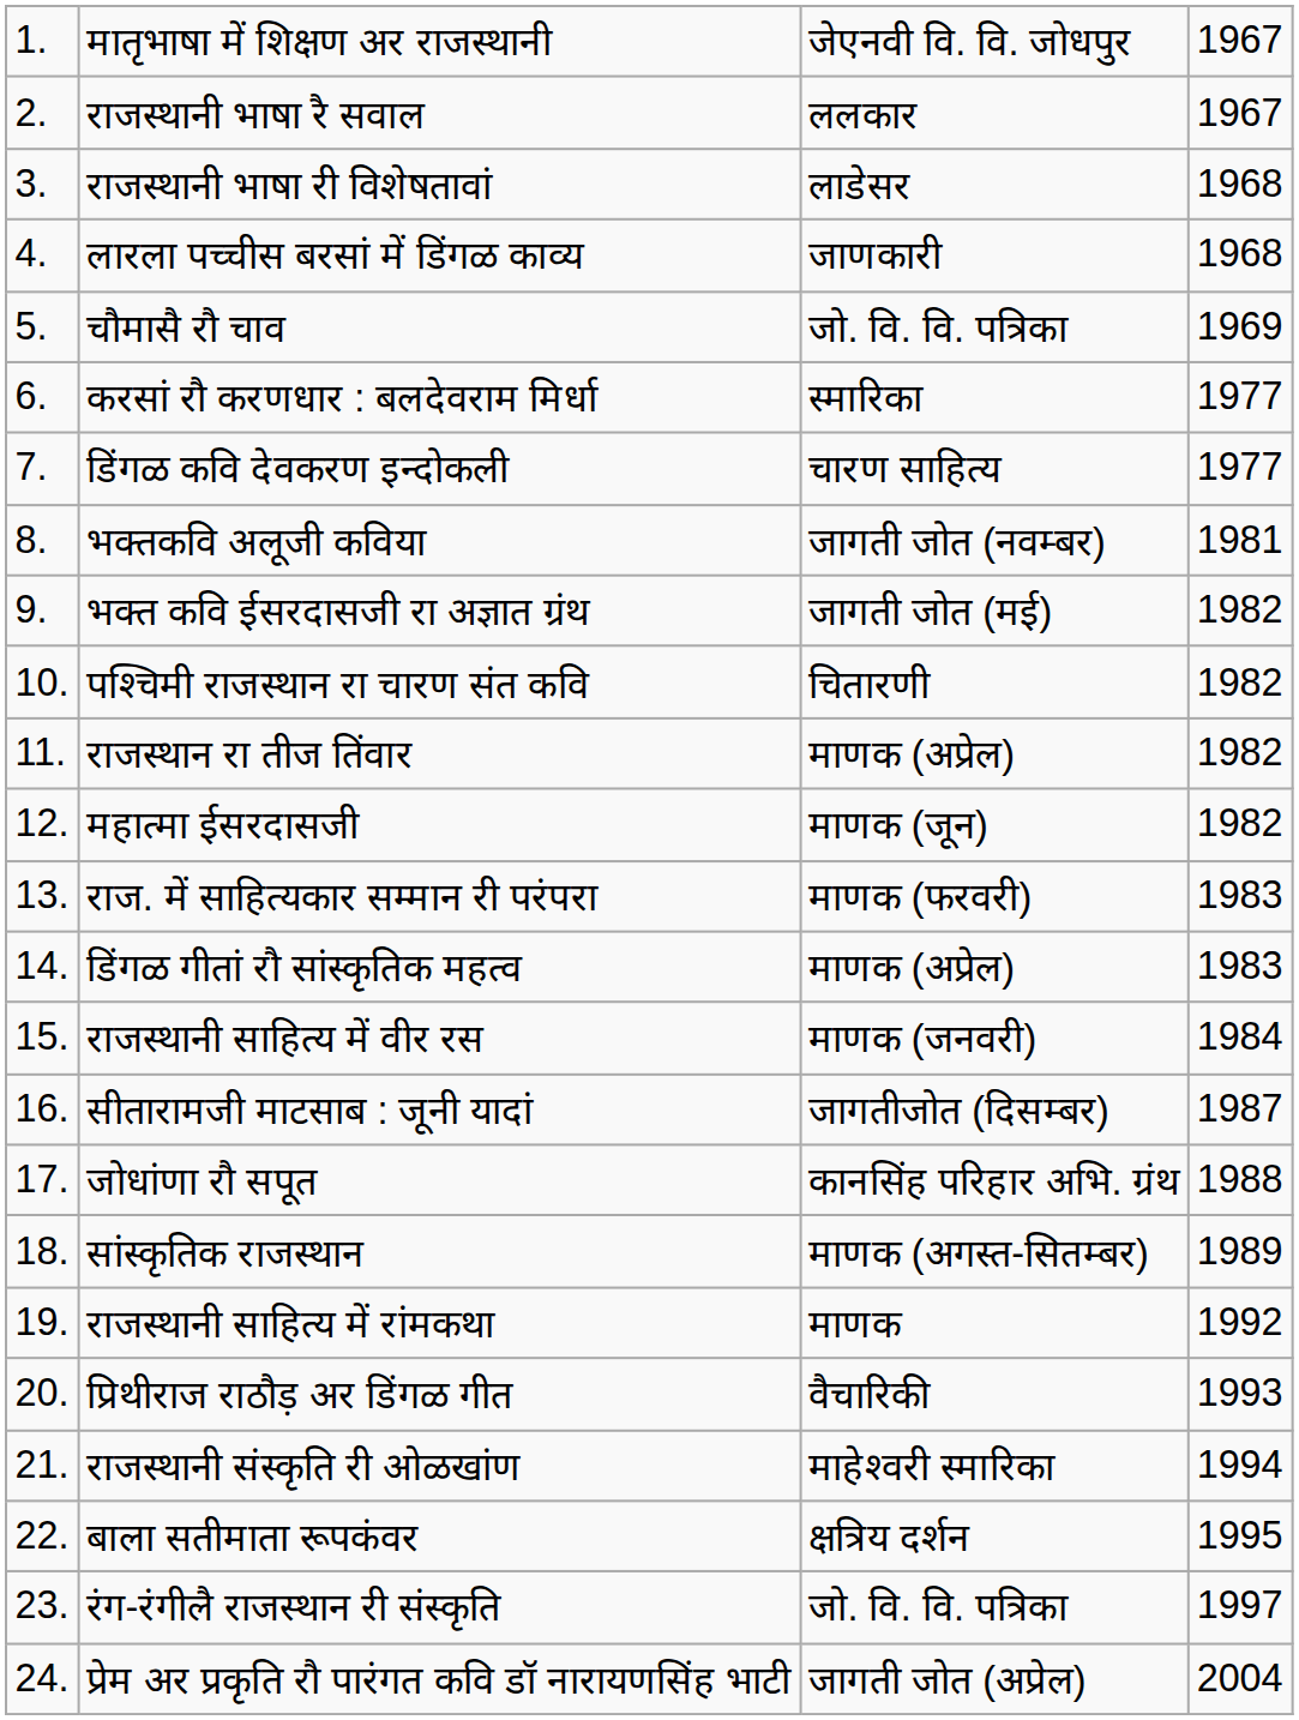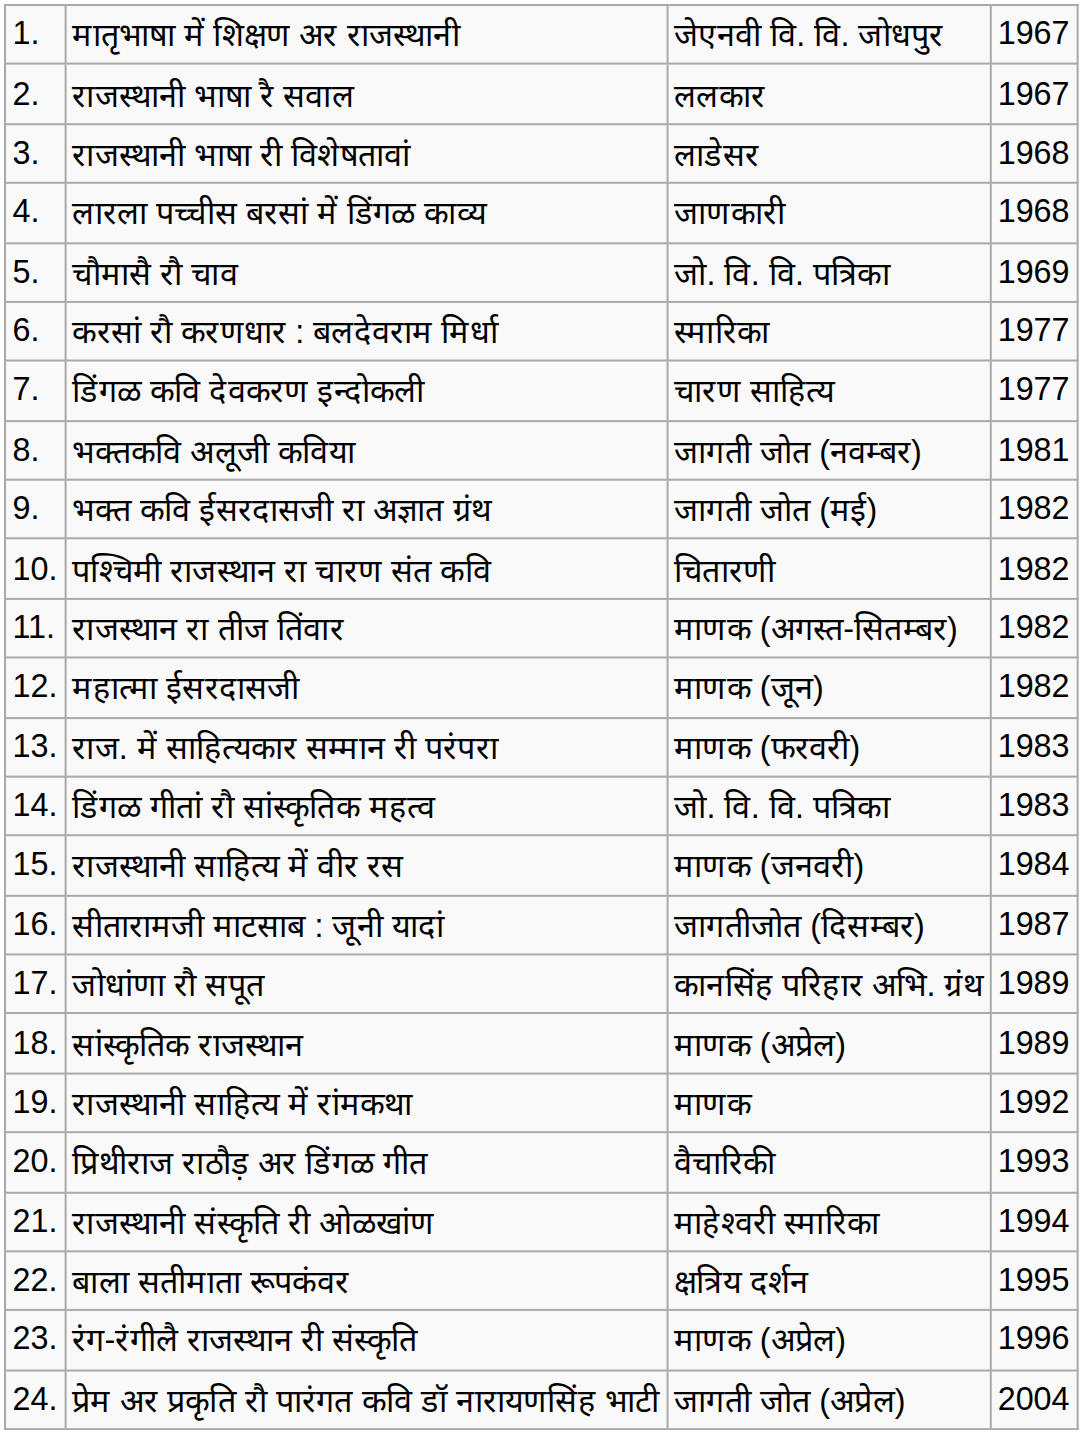राजस्थान रा तीज तिंवार | column 3: माणक (अप्रेल) -> माणक (अगस्त-सितम्बर)
डिंगळ गीतां रौ सांस्कृतिक महत्व | column 3: माणक (अप्रेल) -> जो. वि. वि. पत्रिका
जोधांणा रौ सपूत | column 4: 1988 -> 1989
सांस्कृतिक राजस्थान | column 3: माणक (अगस्त-सितम्बर) -> माणक (अप्रेल)
रंग-रंगीलै राजस्थान री संस्कृति | column 3: जो. वि. वि. पत्रिका -> माणक (अप्रेल)
रंग-रंगीलै राजस्थान री संस्कृति | column 4: 1997 -> 1996
